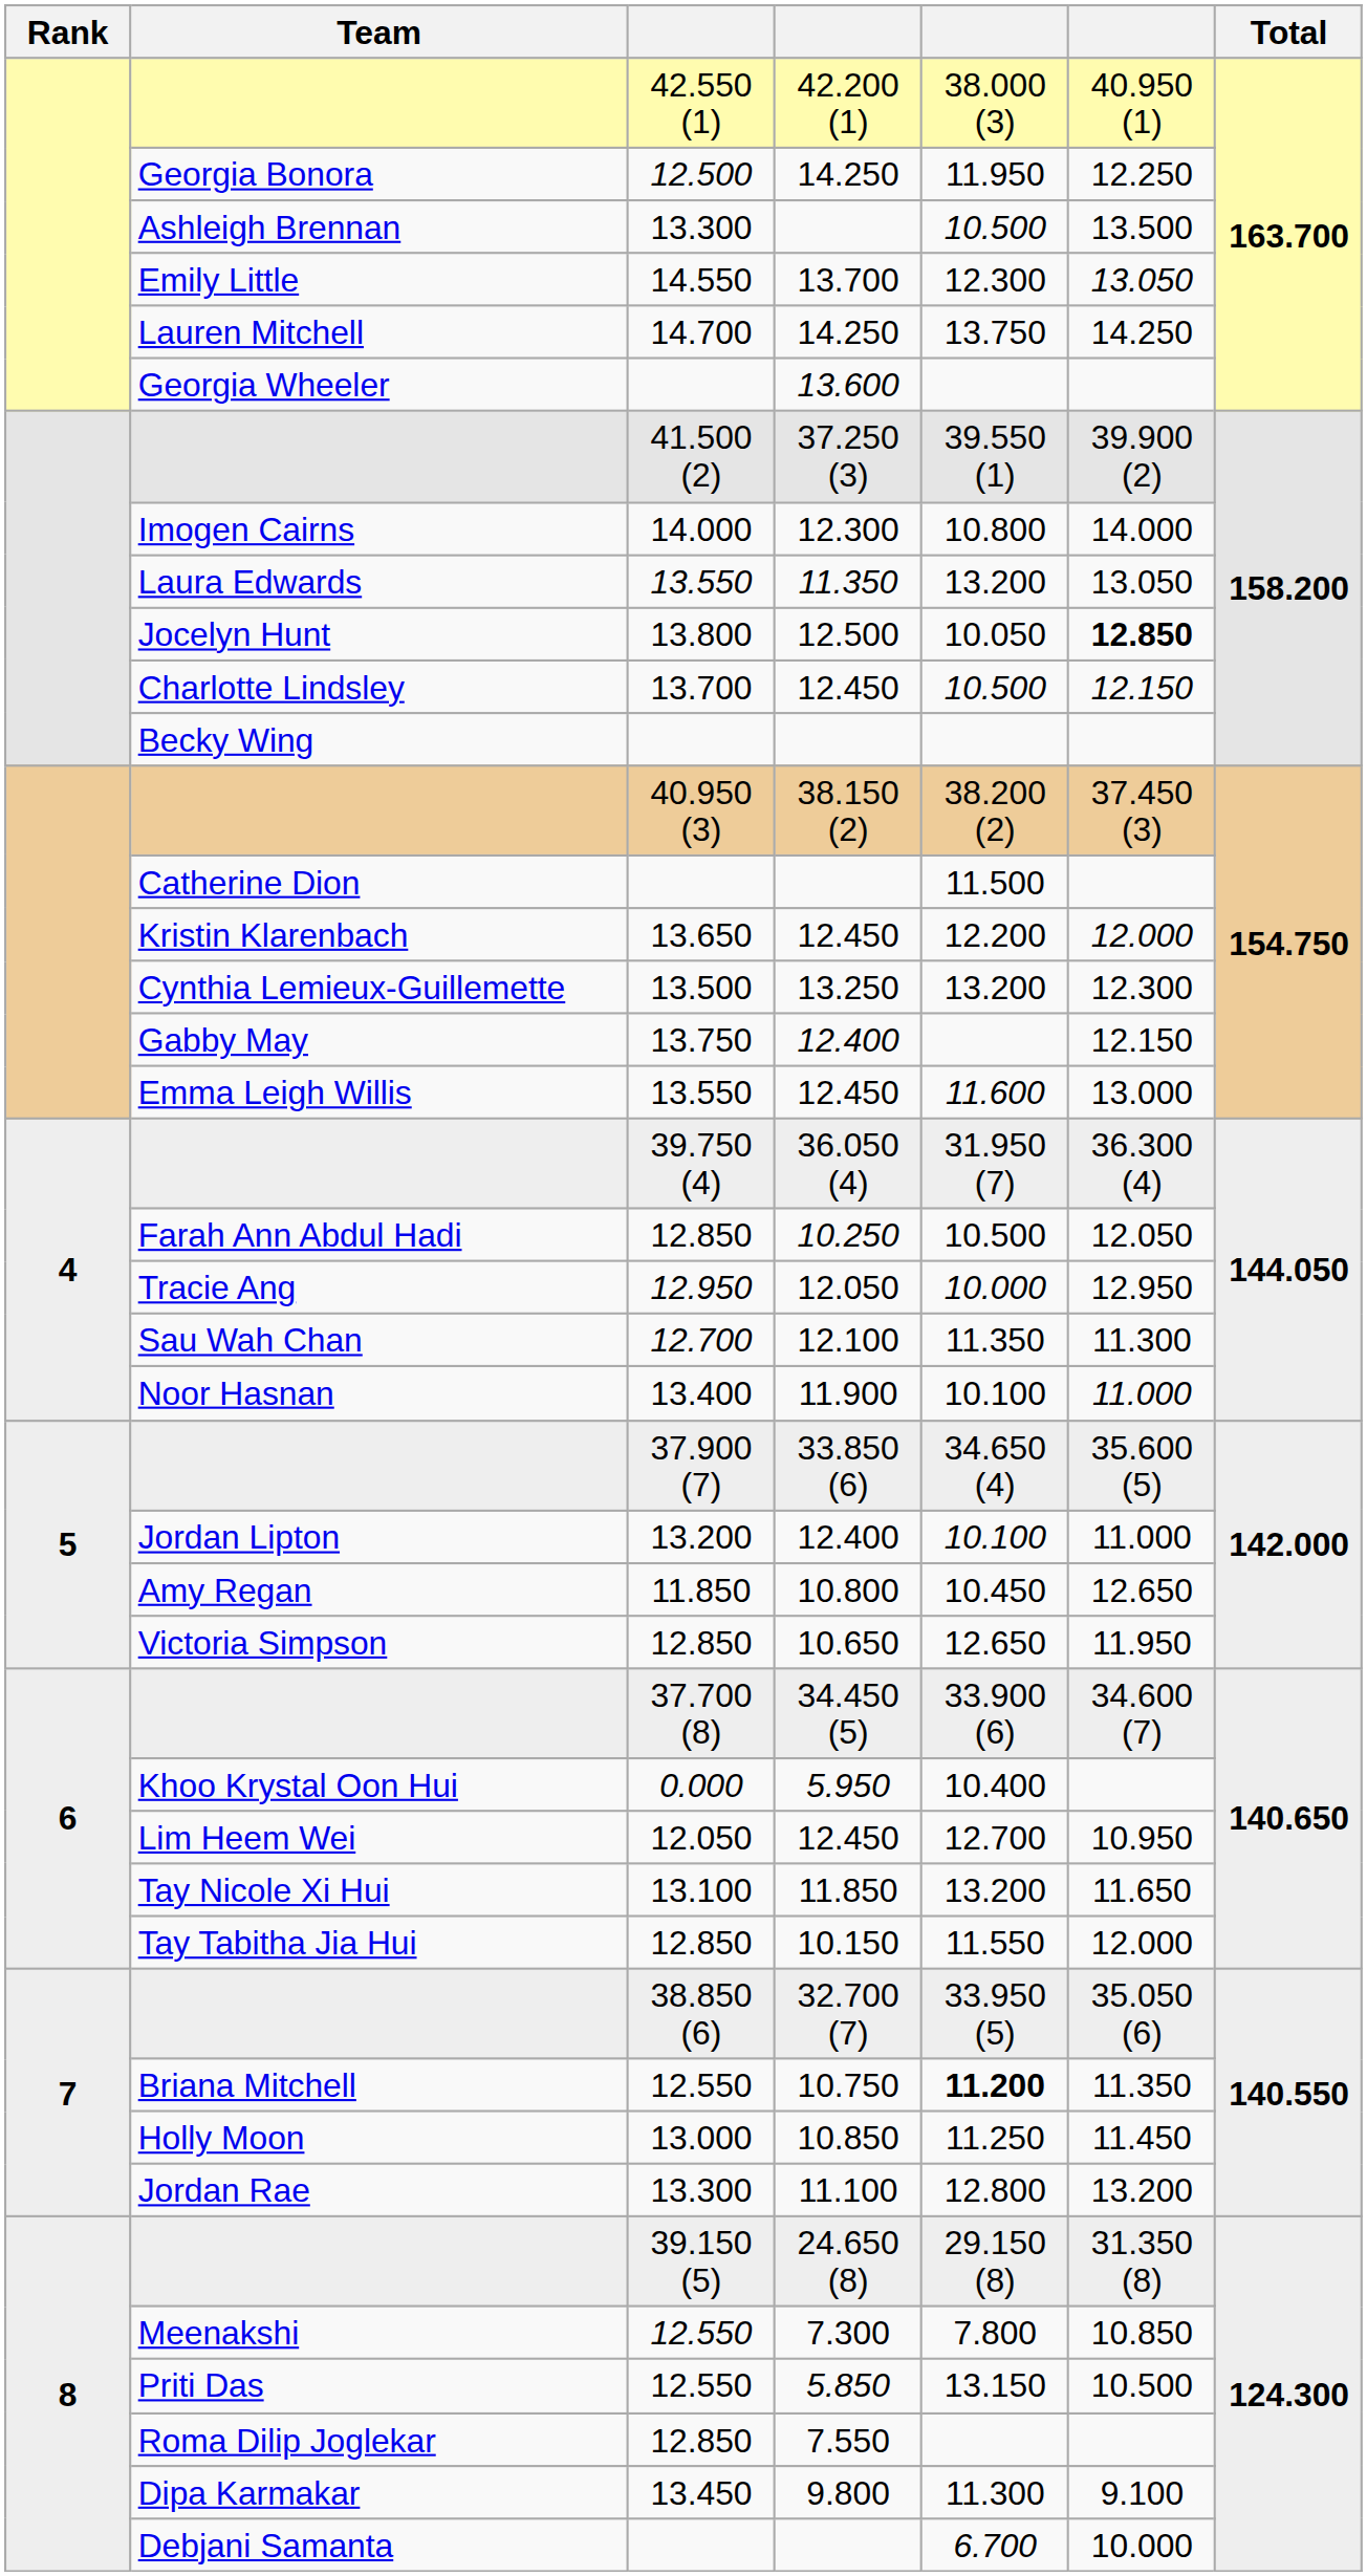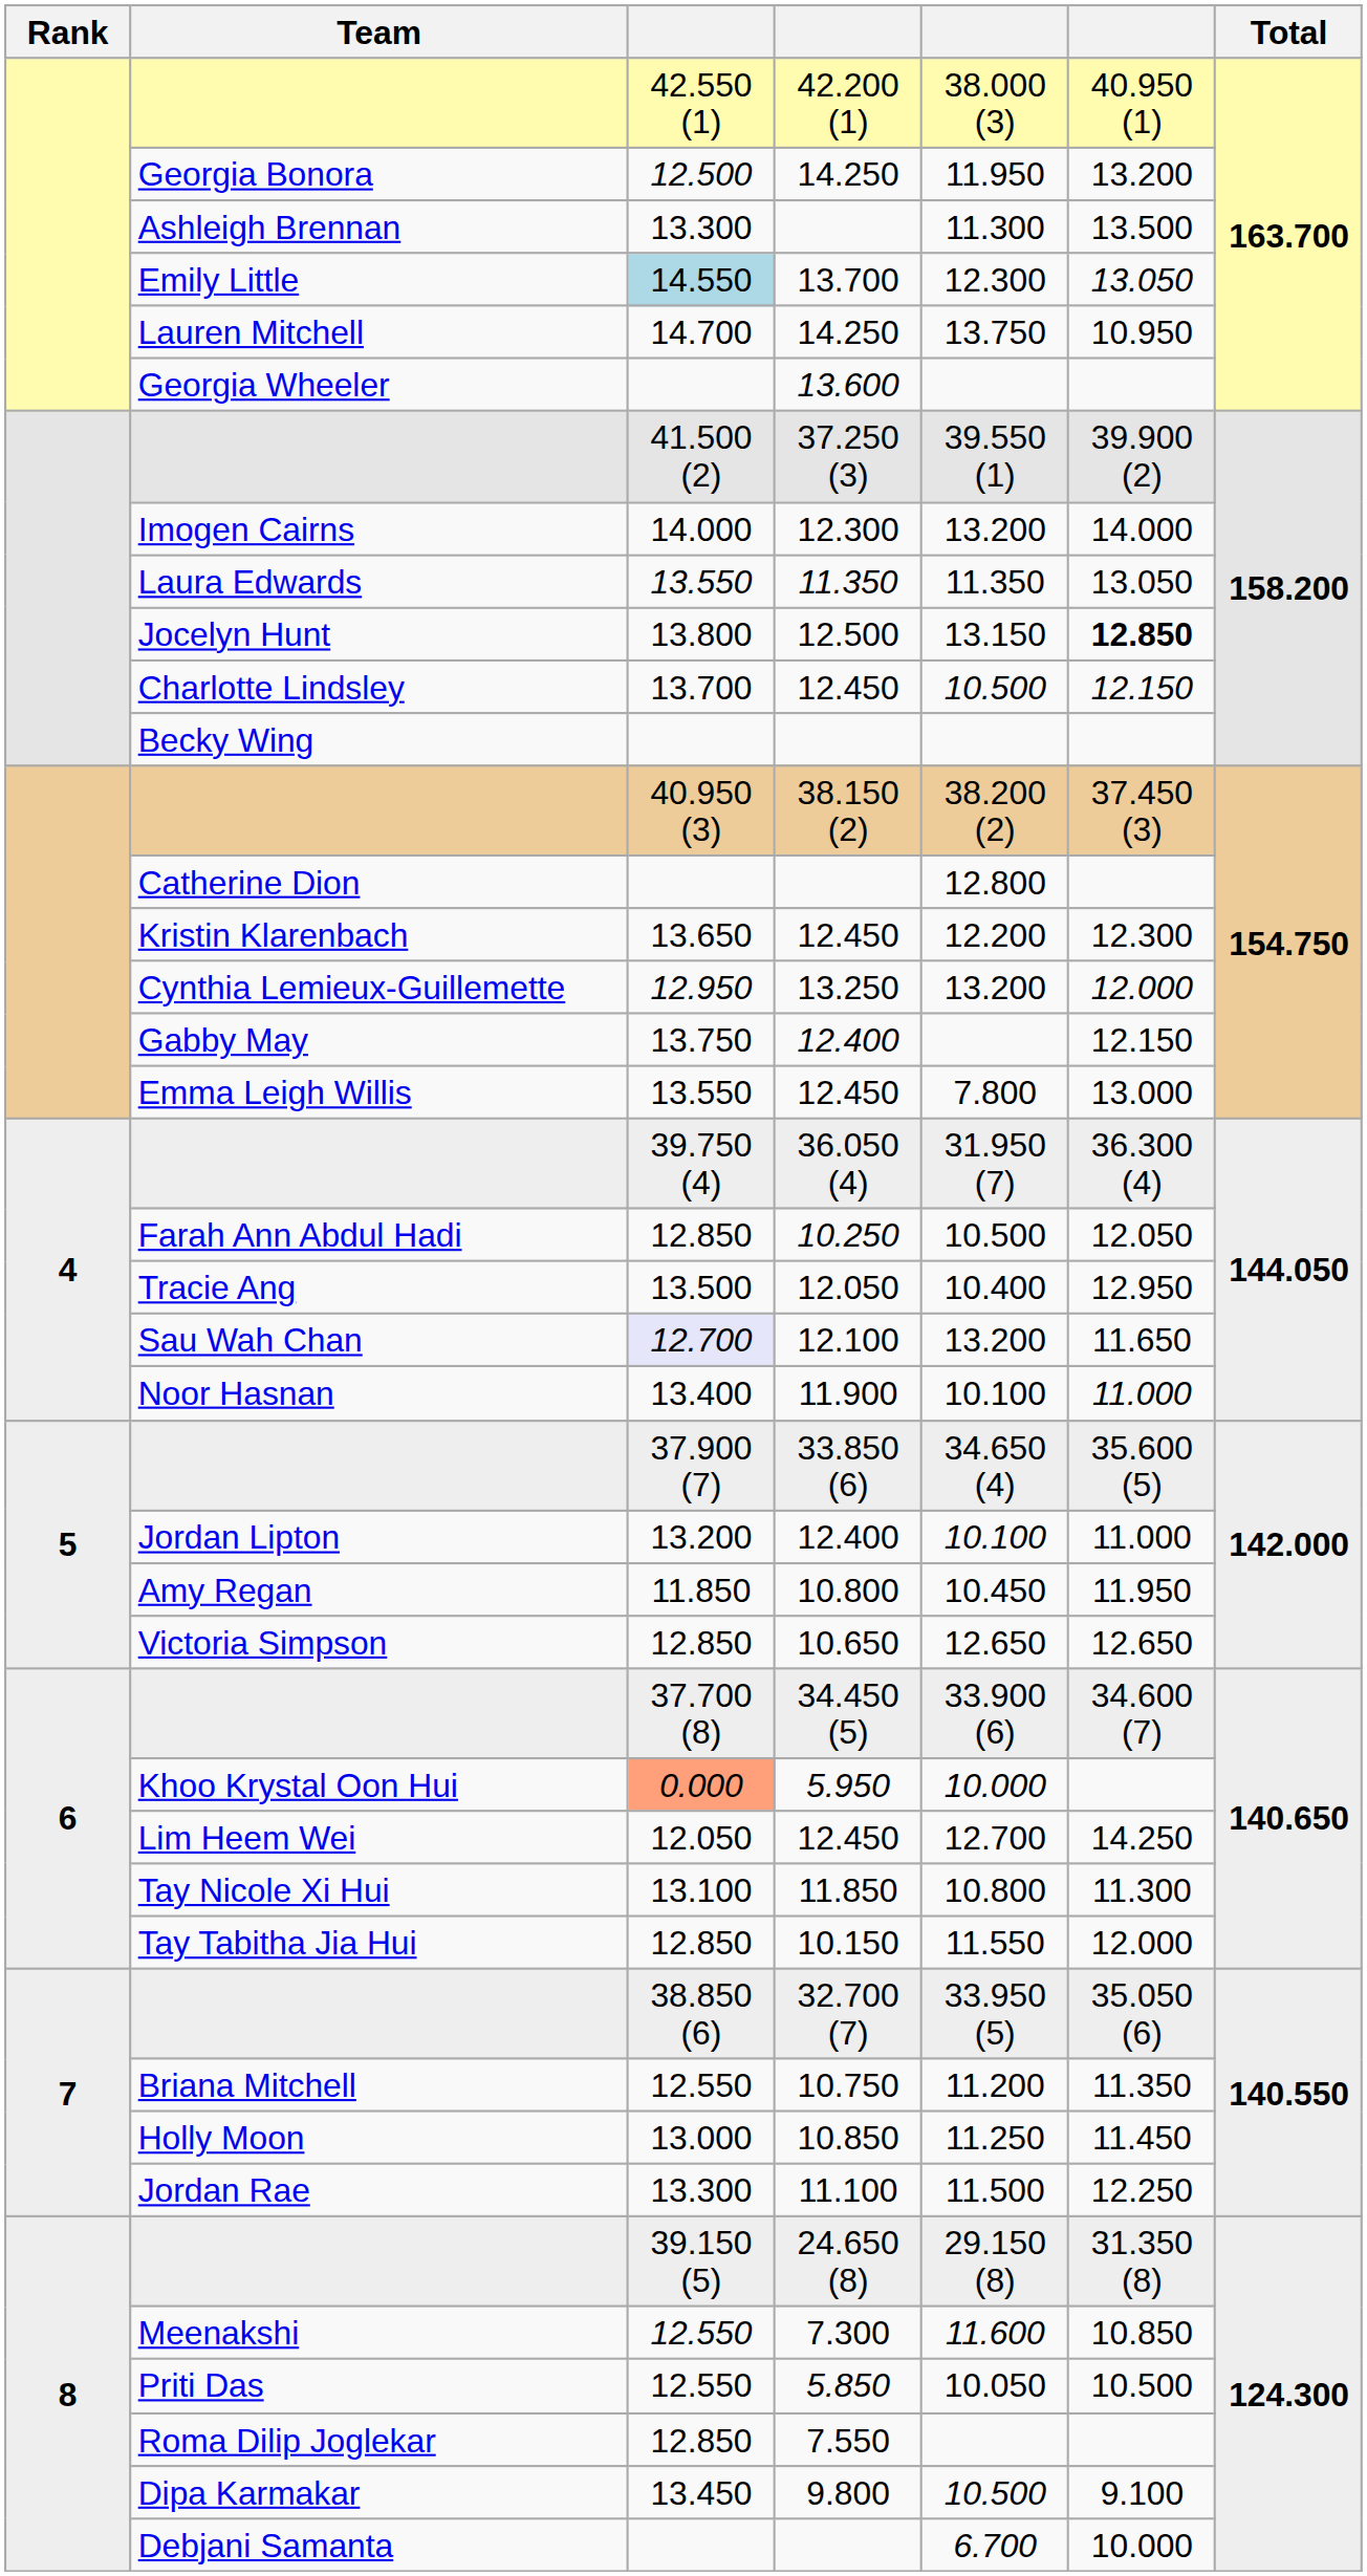Georgia Bonora | column 6: 12.250 -> 13.200
Ashleigh Brennan | column 5: 10.500 -> 11.300
Emily Little | column 3: no background -> lightblue background
Lauren Mitchell | column 6: 14.250 -> 10.950
Imogen Cairns | column 5: 10.800 -> 13.200
Laura Edwards | column 5: 13.200 -> 11.350
Jocelyn Hunt | column 5: 10.050 -> 13.150
Catherine Dion | column 5: 11.500 -> 12.800
Kristin Klarenbach | column 6: 12.000 -> 12.300
Cynthia Lemieux-Guillemette | column 3: 13.500 -> 12.950
Cynthia Lemieux-Guillemette | column 6: 12.300 -> 12.000
Emma Leigh Willis | column 5: 11.600 -> 7.800
Tracie Ang | column 3: 12.950 -> 13.500
Tracie Ang | column 5: 10.000 -> 10.400
Sau Wah Chan | column 3: no background -> lavender background
Sau Wah Chan | column 5: 11.350 -> 13.200
Sau Wah Chan | column 6: 11.300 -> 11.650
Amy Regan | column 6: 12.650 -> 11.950
Victoria Simpson | column 6: 11.950 -> 12.650
Khoo Krystal Oon Hui | column 3: no background -> lightsalmon background
Khoo Krystal Oon Hui | column 5: 10.400 -> 10.000
Lim Heem Wei | column 6: 10.950 -> 14.250
Tay Nicole Xi Hui | column 5: 13.200 -> 10.800
Tay Nicole Xi Hui | column 6: 11.650 -> 11.300
Briana Mitchell | column 5: bold -> normal
Jordan Rae | column 5: 12.800 -> 11.500
Jordan Rae | column 6: 13.200 -> 12.250
Meenakshi | column 5: 7.800 -> 11.600
Priti Das | column 5: 13.150 -> 10.050
Dipa Karmakar | column 5: 11.300 -> 10.500
